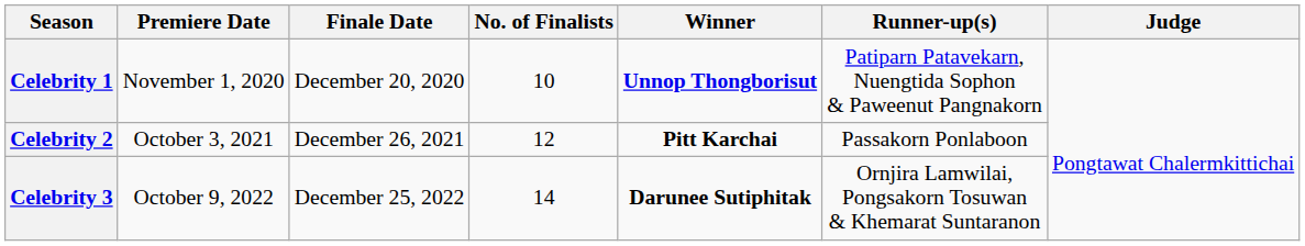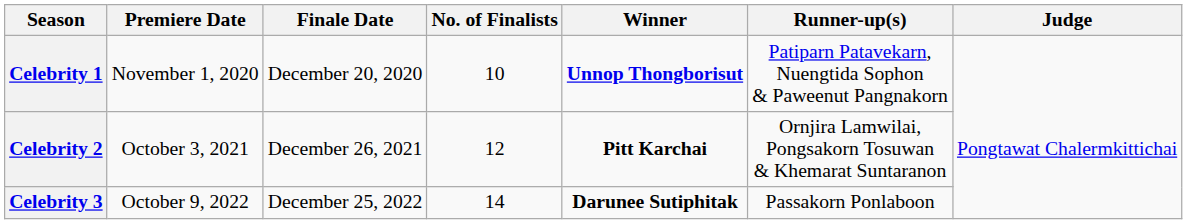Celebrity 2 | Runner-up(s): Passakorn Ponlaboon -> Ornjira Lamwilai, Pongsakorn Tosuwan & Khemarat Suntaranon
Celebrity 3 | Runner-up(s): Ornjira Lamwilai, Pongsakorn Tosuwan & Khemarat Suntaranon -> Passakorn Ponlaboon
